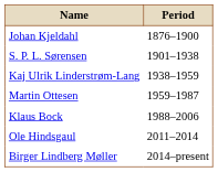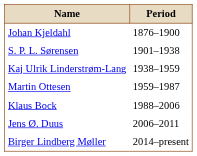+ row: Jens Ø. Duus | 2006–2011
- row: Ole Hindsgaul | 2011–2014
